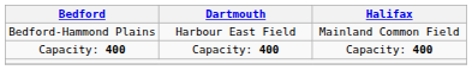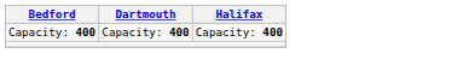- row: Bedford-Hammond Plains | Harbour East Field | Mainland Common Field
